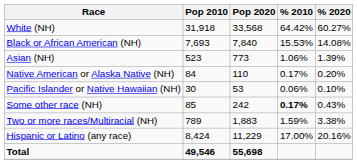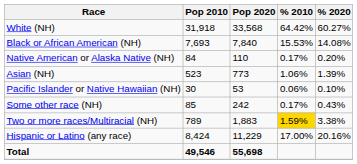rows swapped: Native American or Alaska Native (NH) <-> Asian (NH)
Some other race (NH) | % 2010: bold -> normal
Two or more races/Multiracial (NH) | % 2010: no background -> gold background
